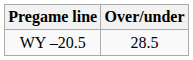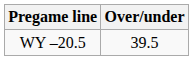WY –20.5 | Over/under: 28.5 -> 39.5
